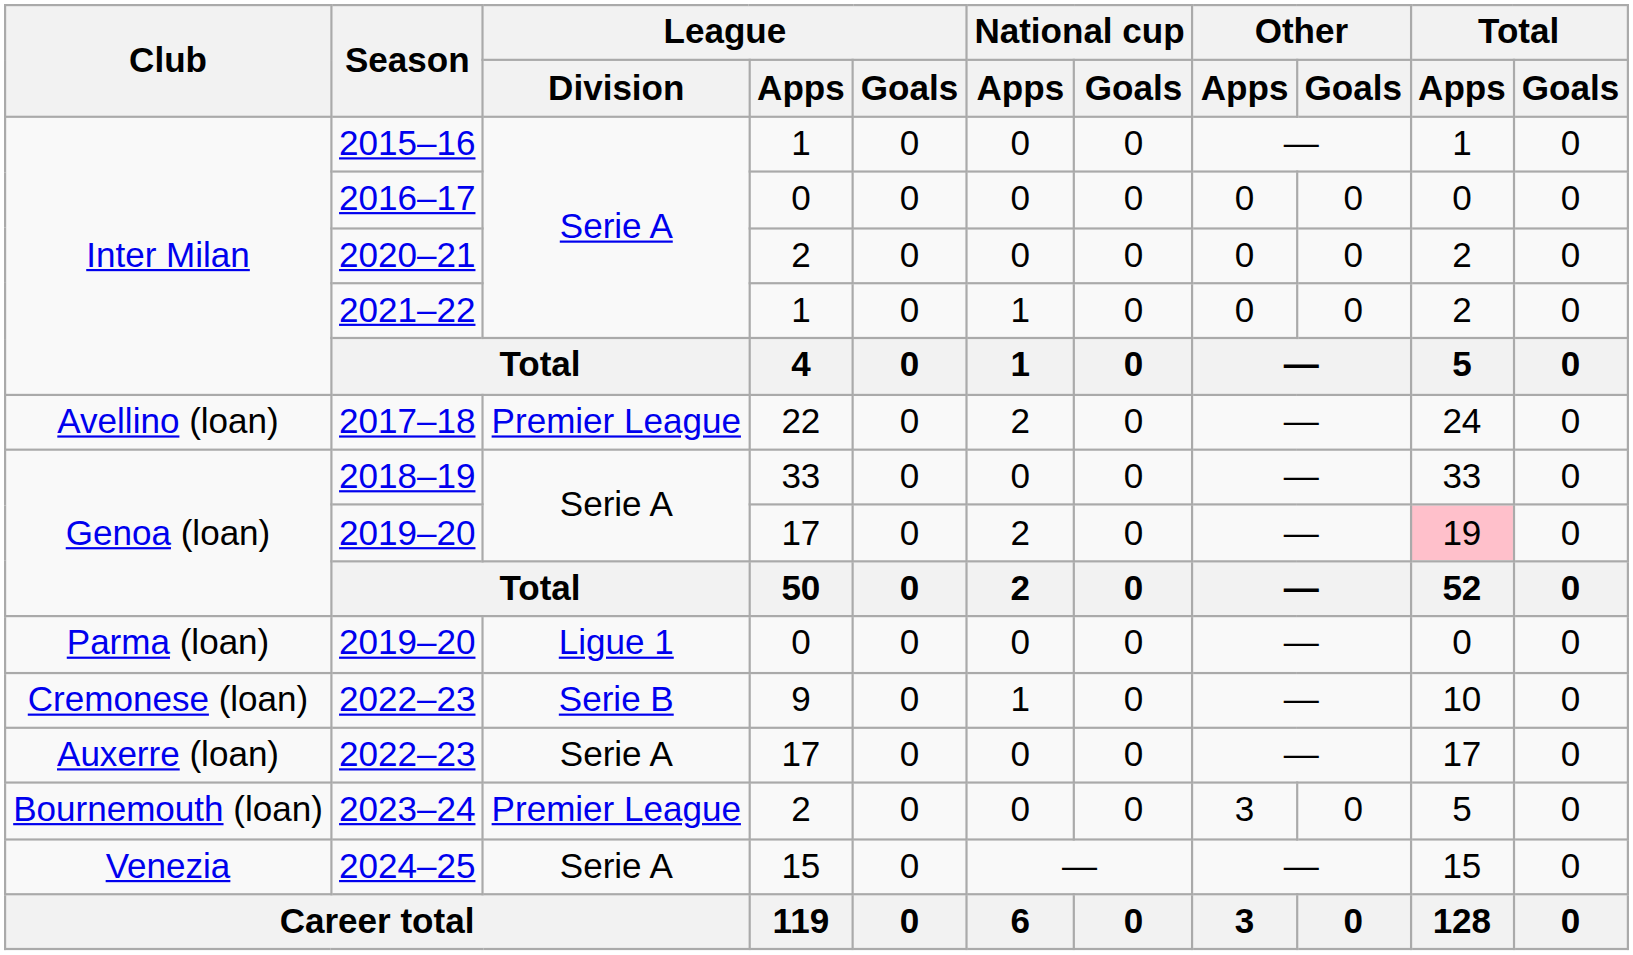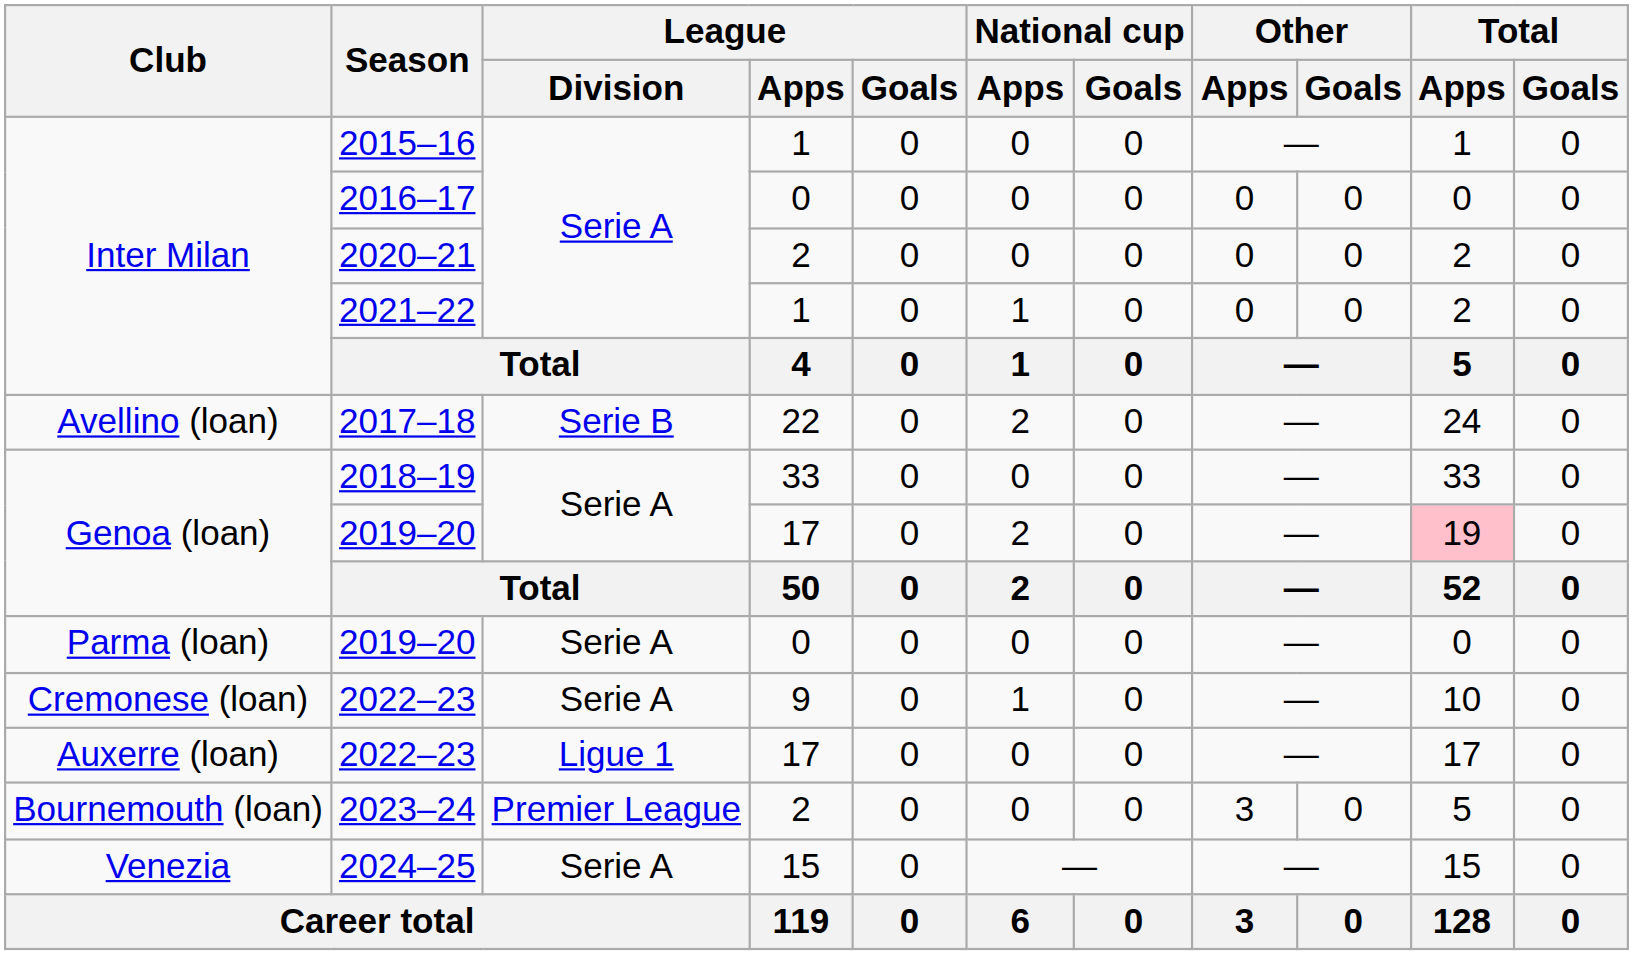2017–18 | League / Division: Premier League -> Serie B
Parma (loan) / 2019–20 | League / Division: Ligue 1 -> Serie A
Cremonese (loan) / 2022–23 | League / Division: Serie B -> Serie A
Auxerre (loan) / 2022–23 | League / Division: Serie A -> Ligue 1
